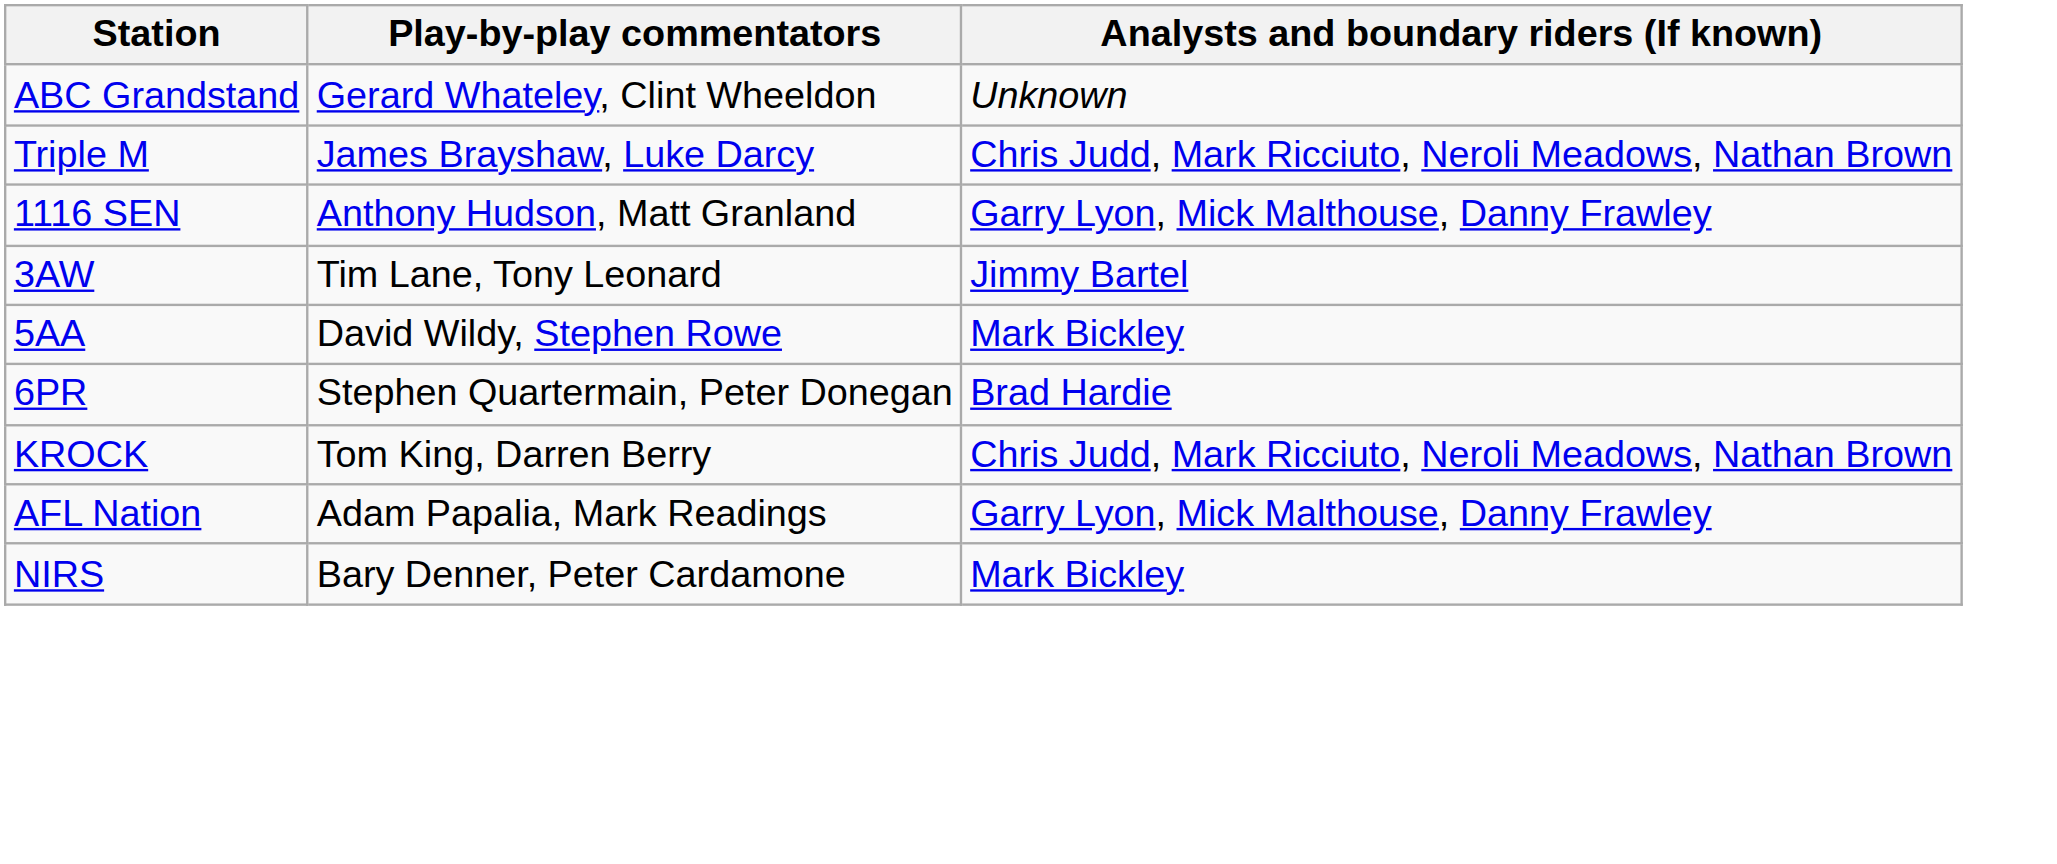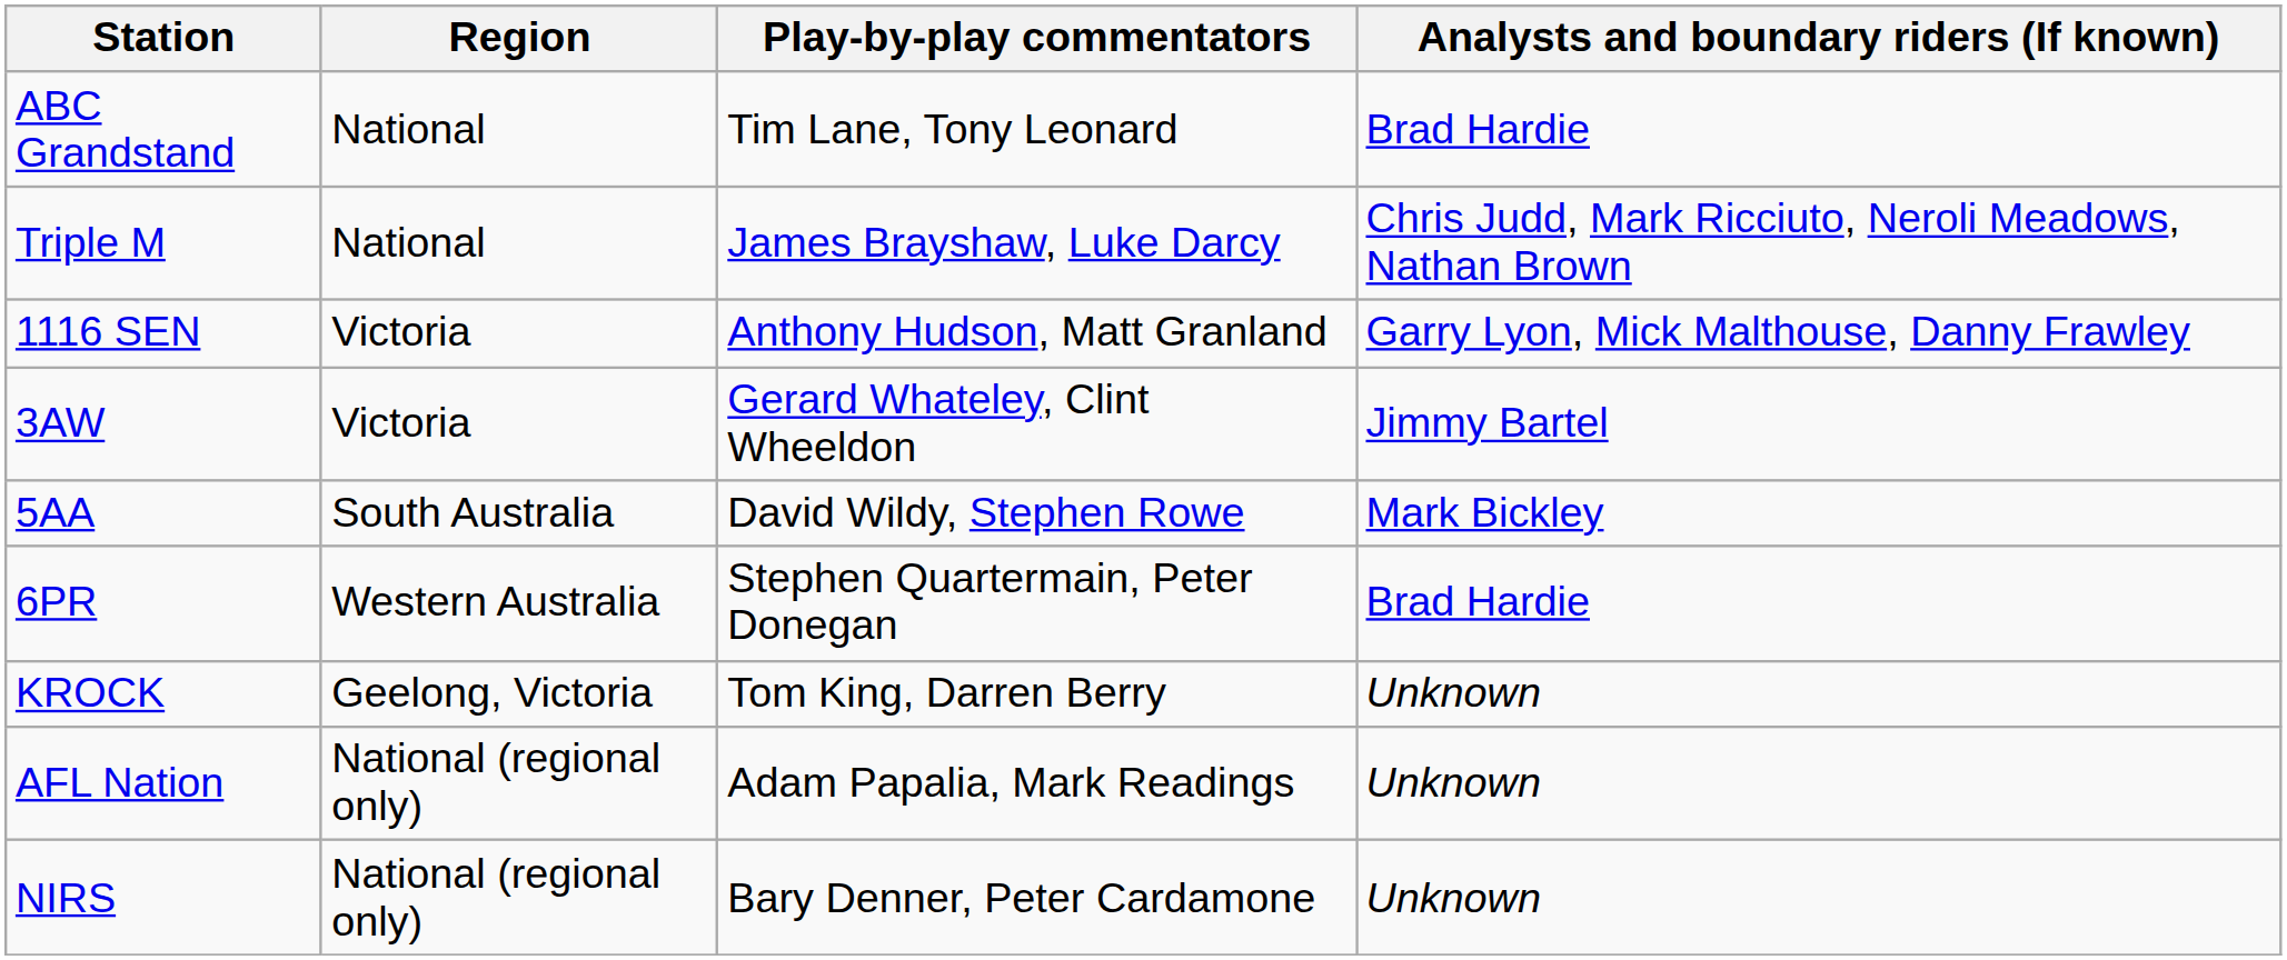+ column: Region | National | National | Victoria | Victoria | South Australia | Western Australia | Geelong, Victoria | National (regional only) | National (regional only)
ABC Grandstand | Play-by-play commentators: Gerard Whateley, Clint Wheeldon -> Tim Lane, Tony Leonard
ABC Grandstand | Analysts and boundary riders (If known): Unknown -> Brad Hardie
3AW | Play-by-play commentators: Tim Lane, Tony Leonard -> Gerard Whateley, Clint Wheeldon
KROCK | Analysts and boundary riders (If known): Chris Judd, Mark Ricciuto, Neroli Meadows, Nathan Brown -> Unknown
AFL Nation | Analysts and boundary riders (If known): Garry Lyon, Mick Malthouse, Danny Frawley -> Unknown
NIRS | Analysts and boundary riders (If known): Mark Bickley -> Unknown
